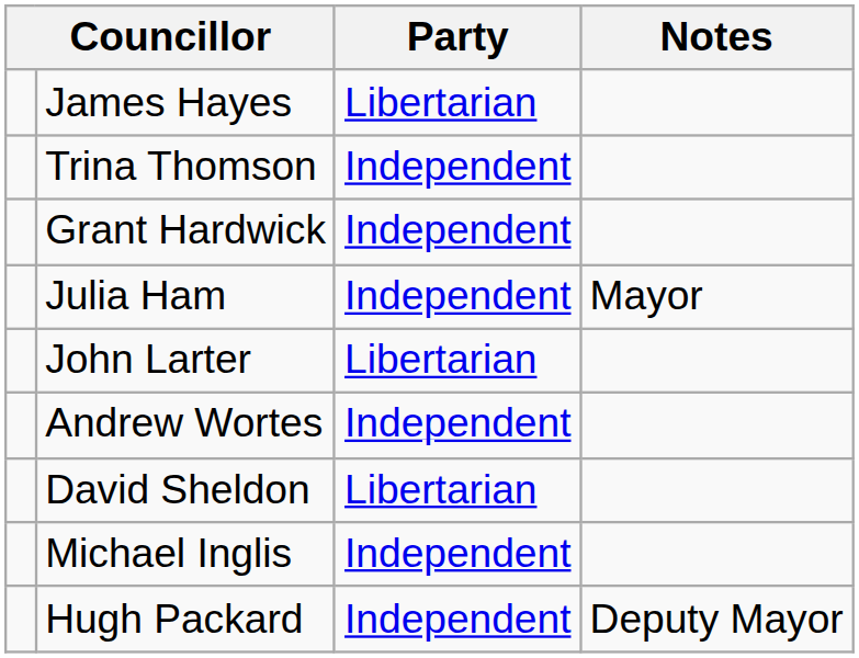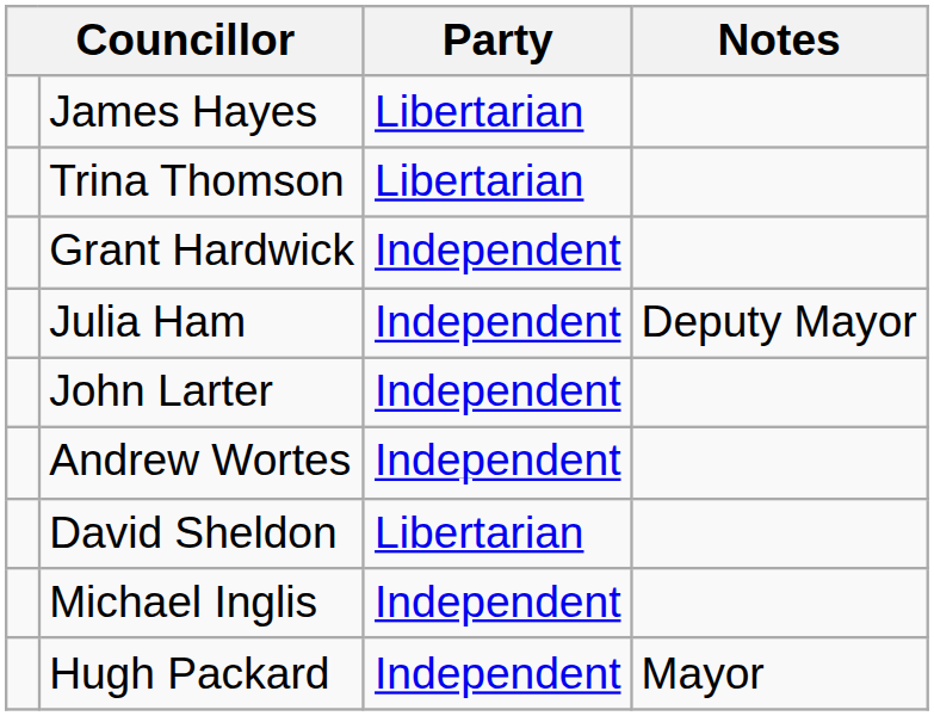Trina Thomson | Party: Independent -> Libertarian
Julia Ham | Notes: Mayor -> Deputy Mayor
John Larter | Party: Libertarian -> Independent
Hugh Packard | Notes: Deputy Mayor -> Mayor
